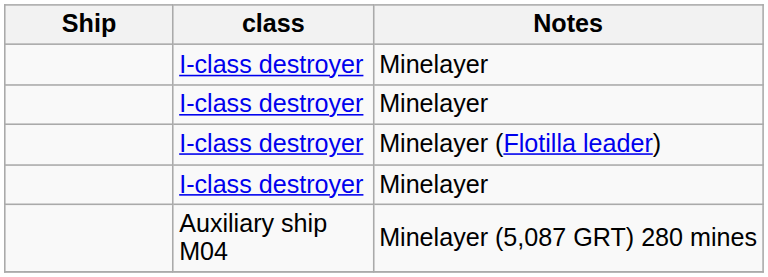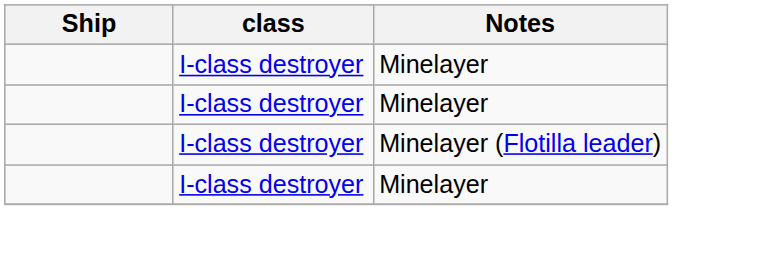- row: Auxiliary ship M04 | Minelayer (5,087 GRT) 280 mines
